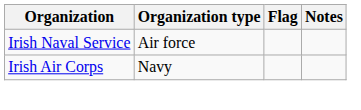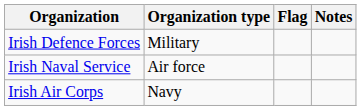+ row: Irish Defence Forces | Military
